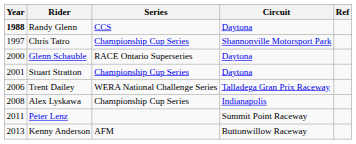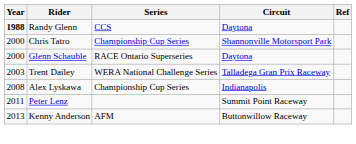Chris Tatro | Year: 1997 -> 2000
- row: 2001 | Stuart Stratton | Championship Cup Series | Daytona
Trent Dailey | Year: 2006 -> 2003
